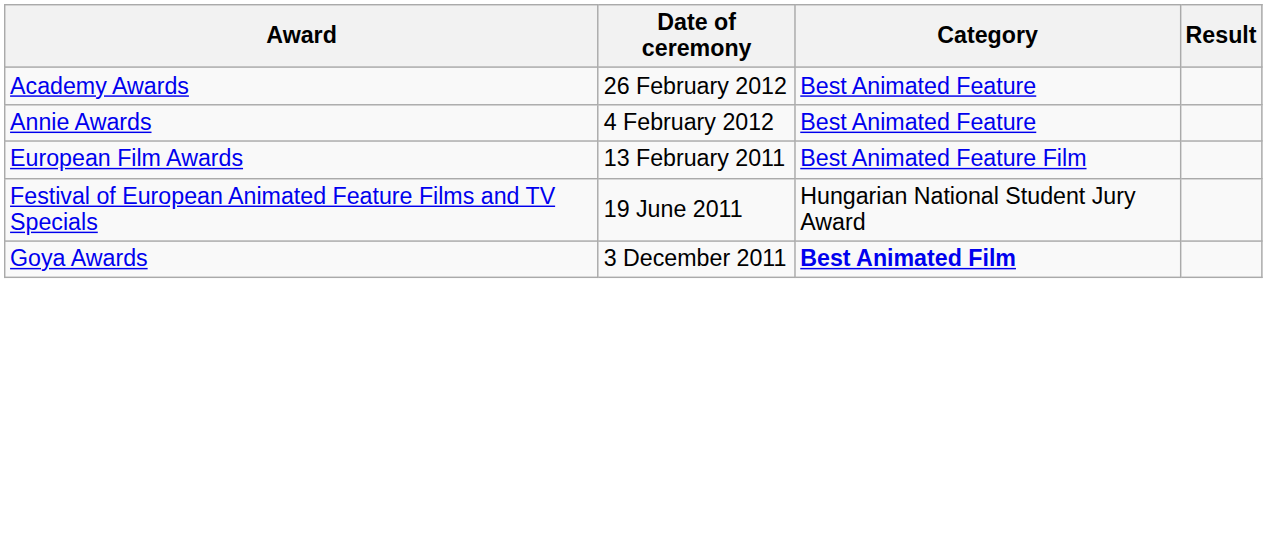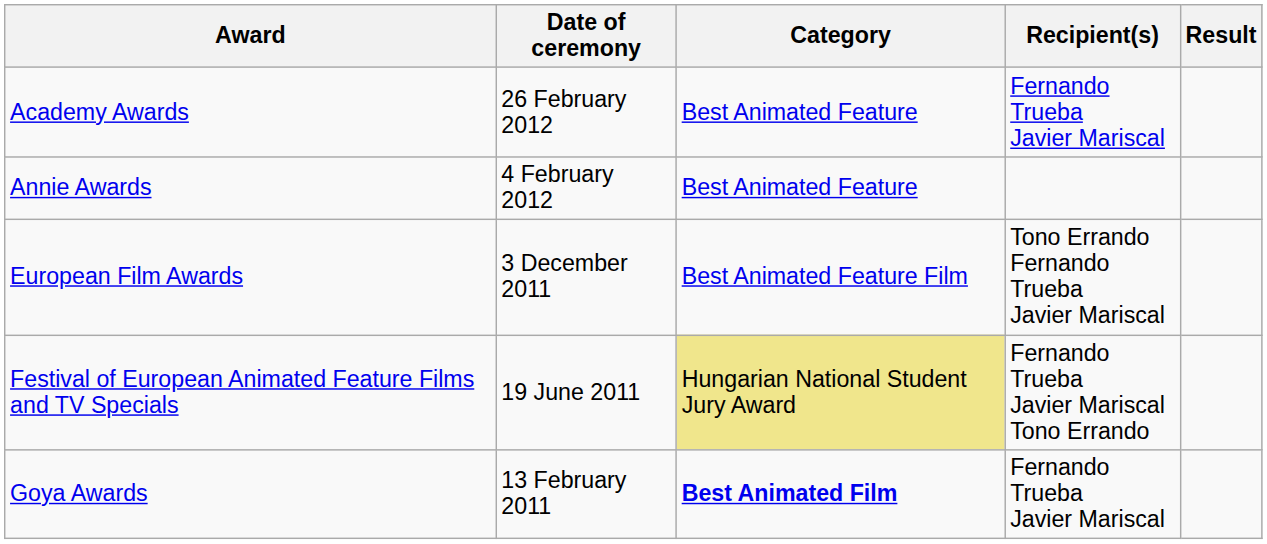+ column: Recipient(s) | Fernando Trueba Javier Mariscal | Tono Errando Fernando Trueba Javier Mariscal | Fernando Trueba Javier Mariscal Tono Errando | Fernando Trueba Javier Mariscal
European Film Awards | Date of ceremony: 13 February 2011 -> 3 December 2011
Festival of European Animated Feature Films and TV Specials | Category: no background -> khaki background
Goya Awards | Date of ceremony: 3 December 2011 -> 13 February 2011
